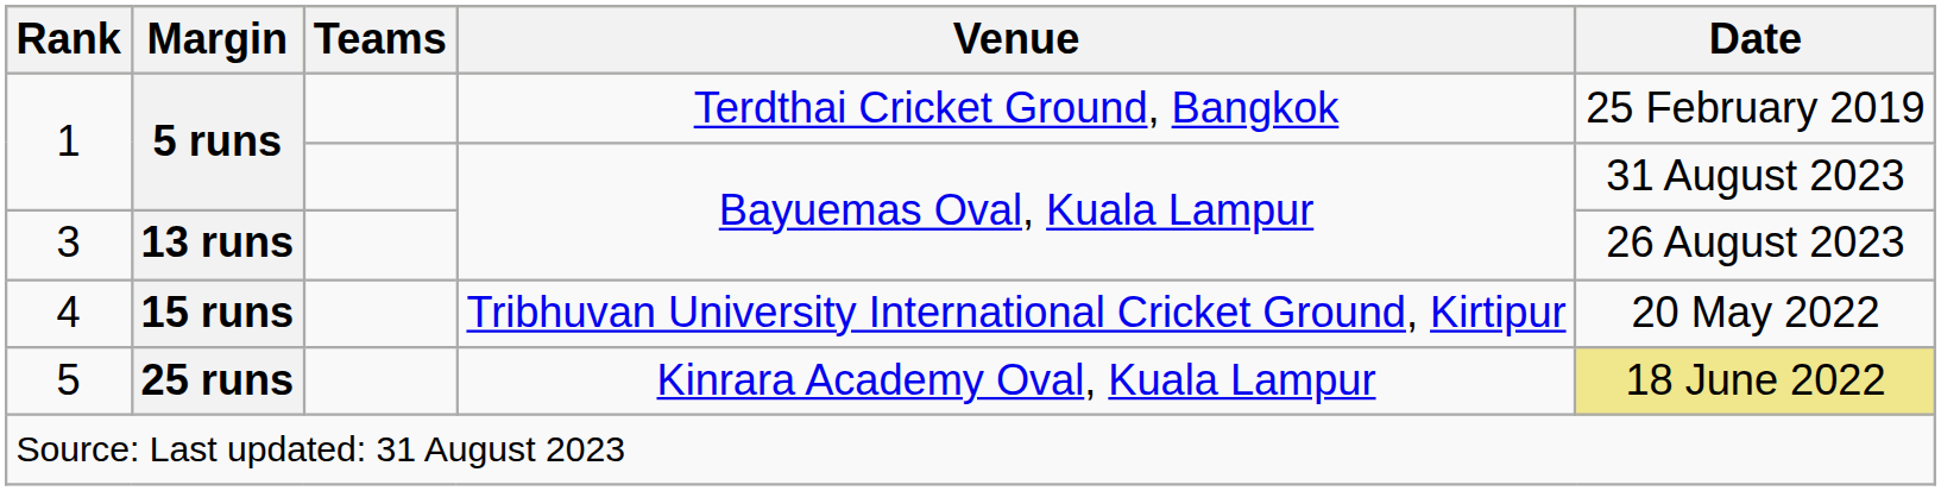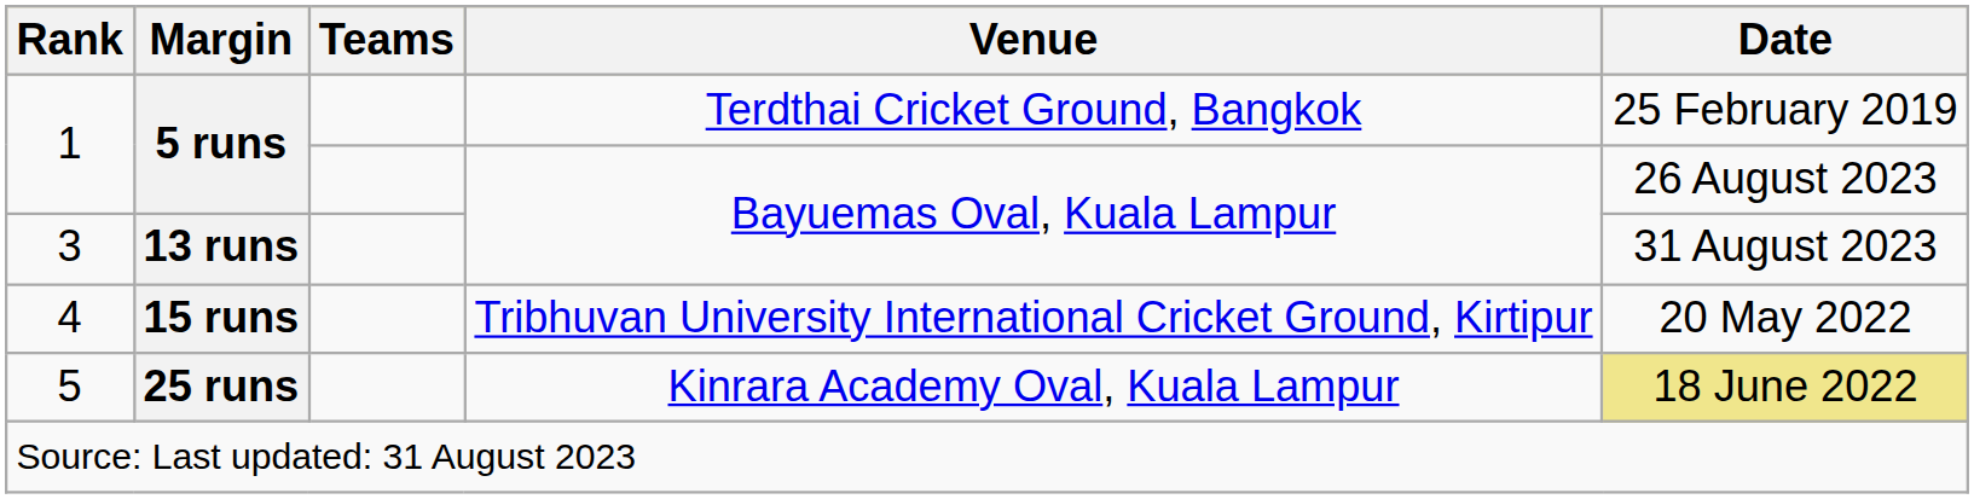1 / Bayuemas Oval, Kuala Lampur | Date: 31 August 2023 -> 26 August 2023
3 | Date: 26 August 2023 -> 31 August 2023
